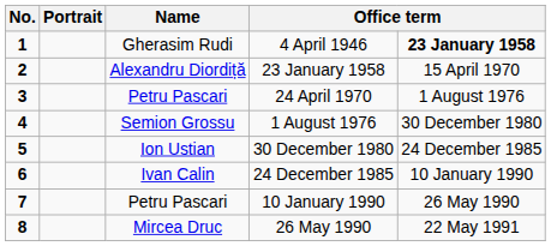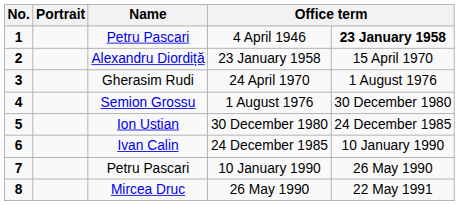4 April 1946 | Name: Gherasim Rudi -> Petru Pascari
24 April 1970 | Name: Petru Pascari -> Gherasim Rudi
